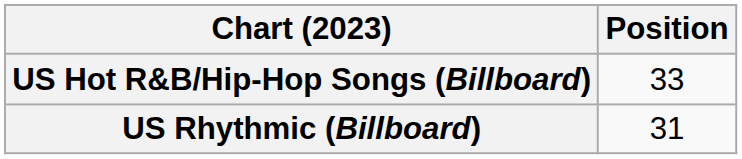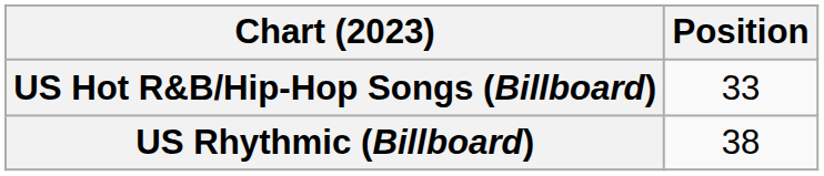US Rhythmic (Billboard) | Position: 31 -> 38
